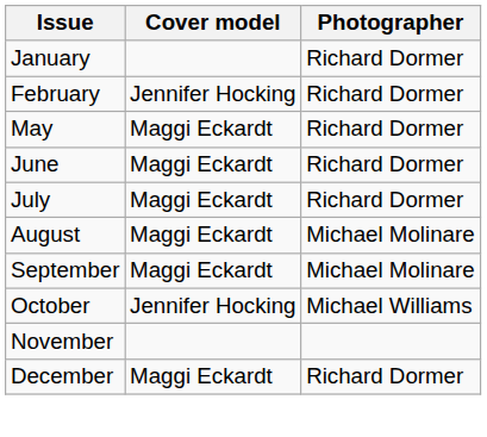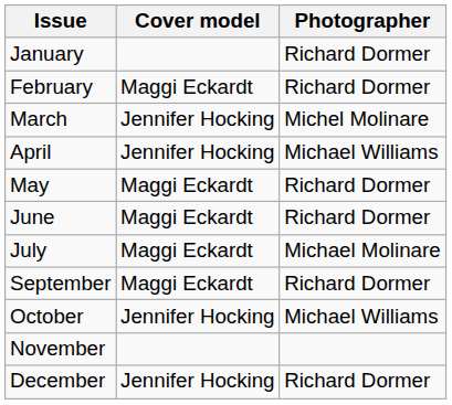February | Cover model: Jennifer Hocking -> Maggi Eckardt
+ row: March | Jennifer Hocking | Michel Molinare
+ row: April | Jennifer Hocking | Michael Williams
July | Photographer: Richard Dormer -> Michael Molinare
- row: August | Maggi Eckardt | Michael Molinare
September | Photographer: Michael Molinare -> Richard Dormer
December | Cover model: Maggi Eckardt -> Jennifer Hocking
